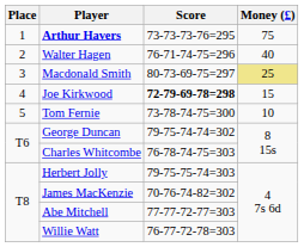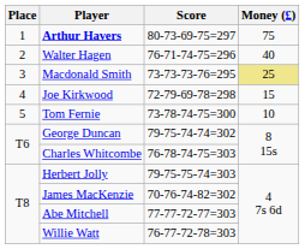Arthur Havers | Score: 73-73-73-76=295 -> 80-73-69-75=297
Macdonald Smith | Score: 80-73-69-75=297 -> 73-73-73-76=295
Joe Kirkwood | Score: bold -> normal
